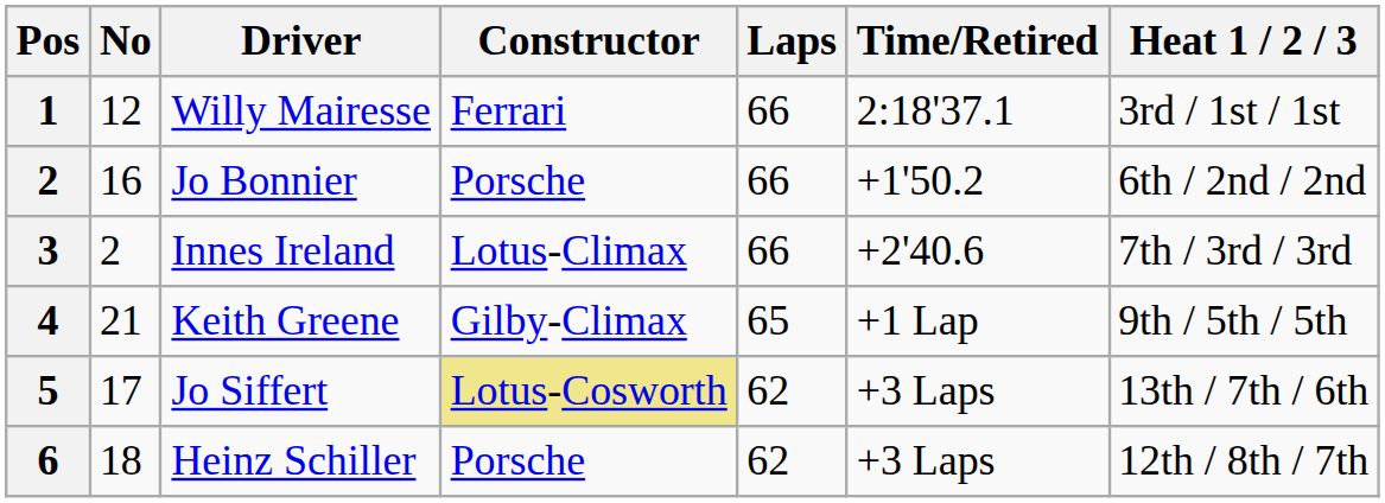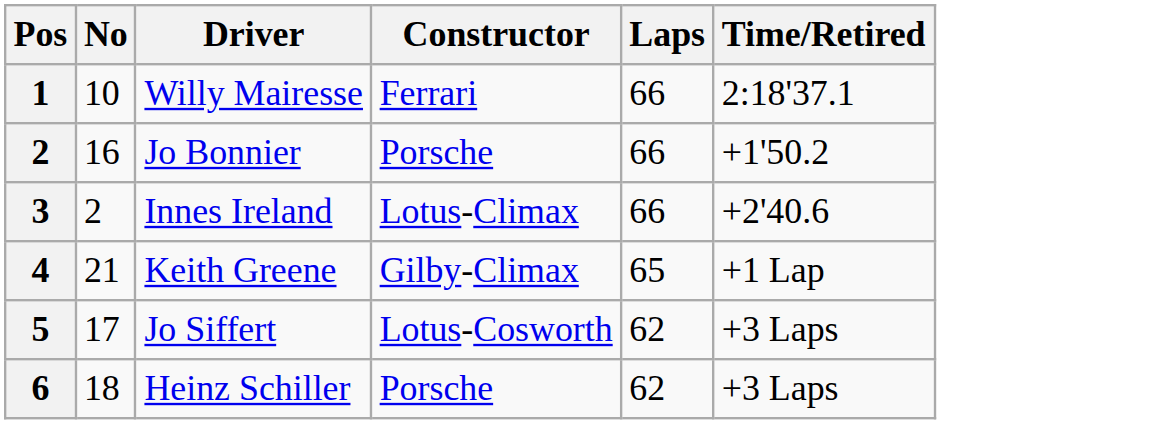- column: Heat 1 / 2 / 3 | 3rd / 1st / 1st | 6th / 2nd / 2nd | 7th / 3rd / 3rd | 9th / 5th / 5th | 13th / 7th / 6th | 12th / 8th / 7th
Willy Mairesse | No: 12 -> 10
Jo Siffert | Constructor: khaki background -> no background
